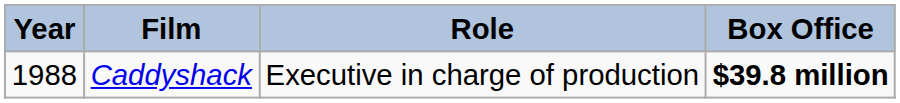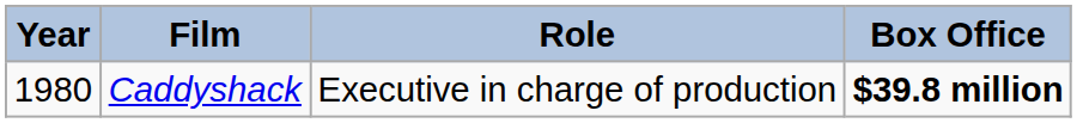Caddyshack | Year: 1988 -> 1980
